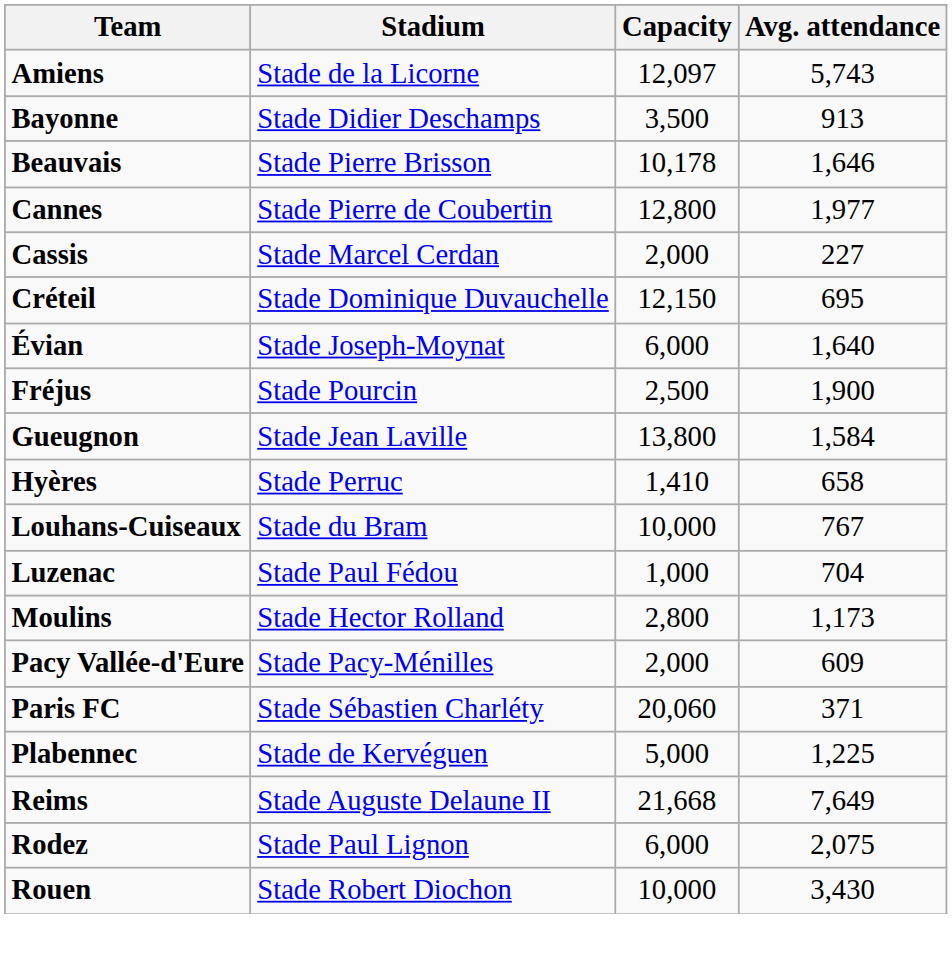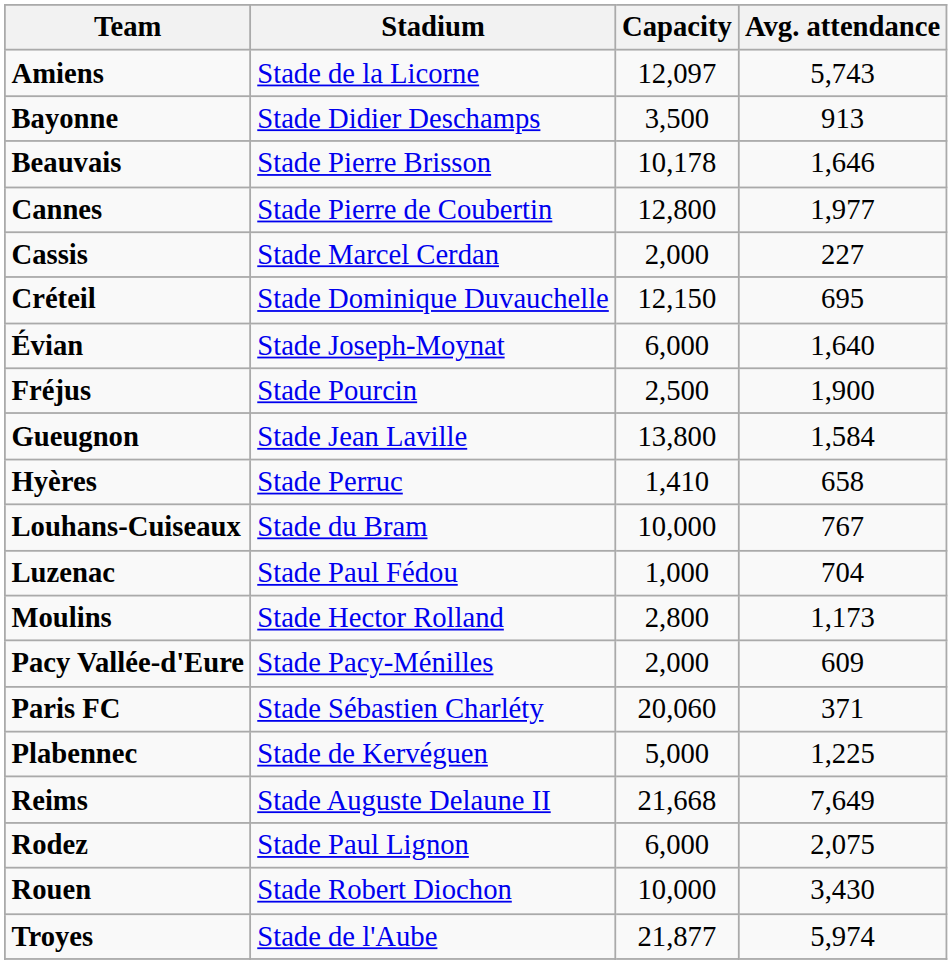+ row: Troyes | Stade de l'Aube | 21,877 | 5,974
